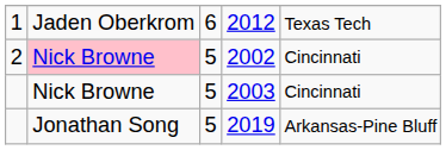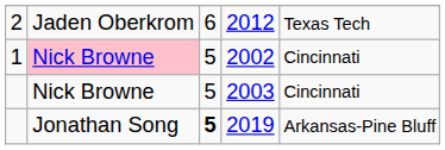2012 | column 1: 1 -> 2
2002 | column 1: 2 -> 1
2019 | column 3: normal -> bold
